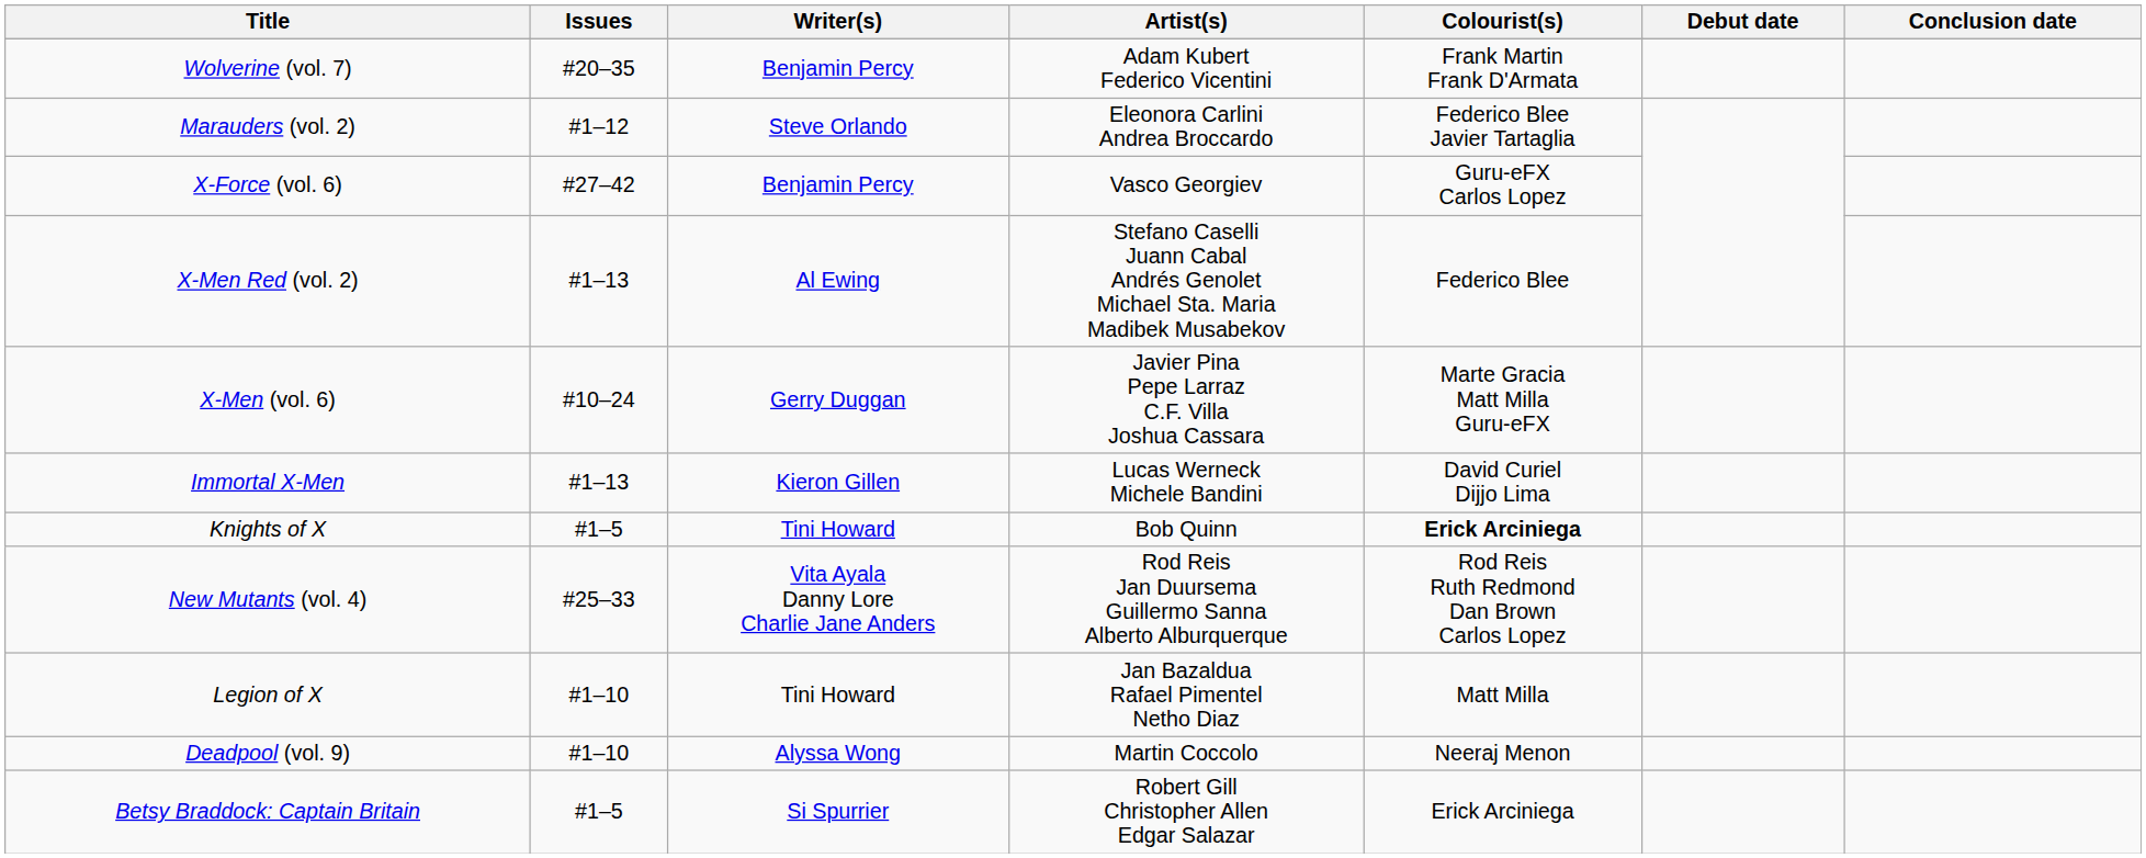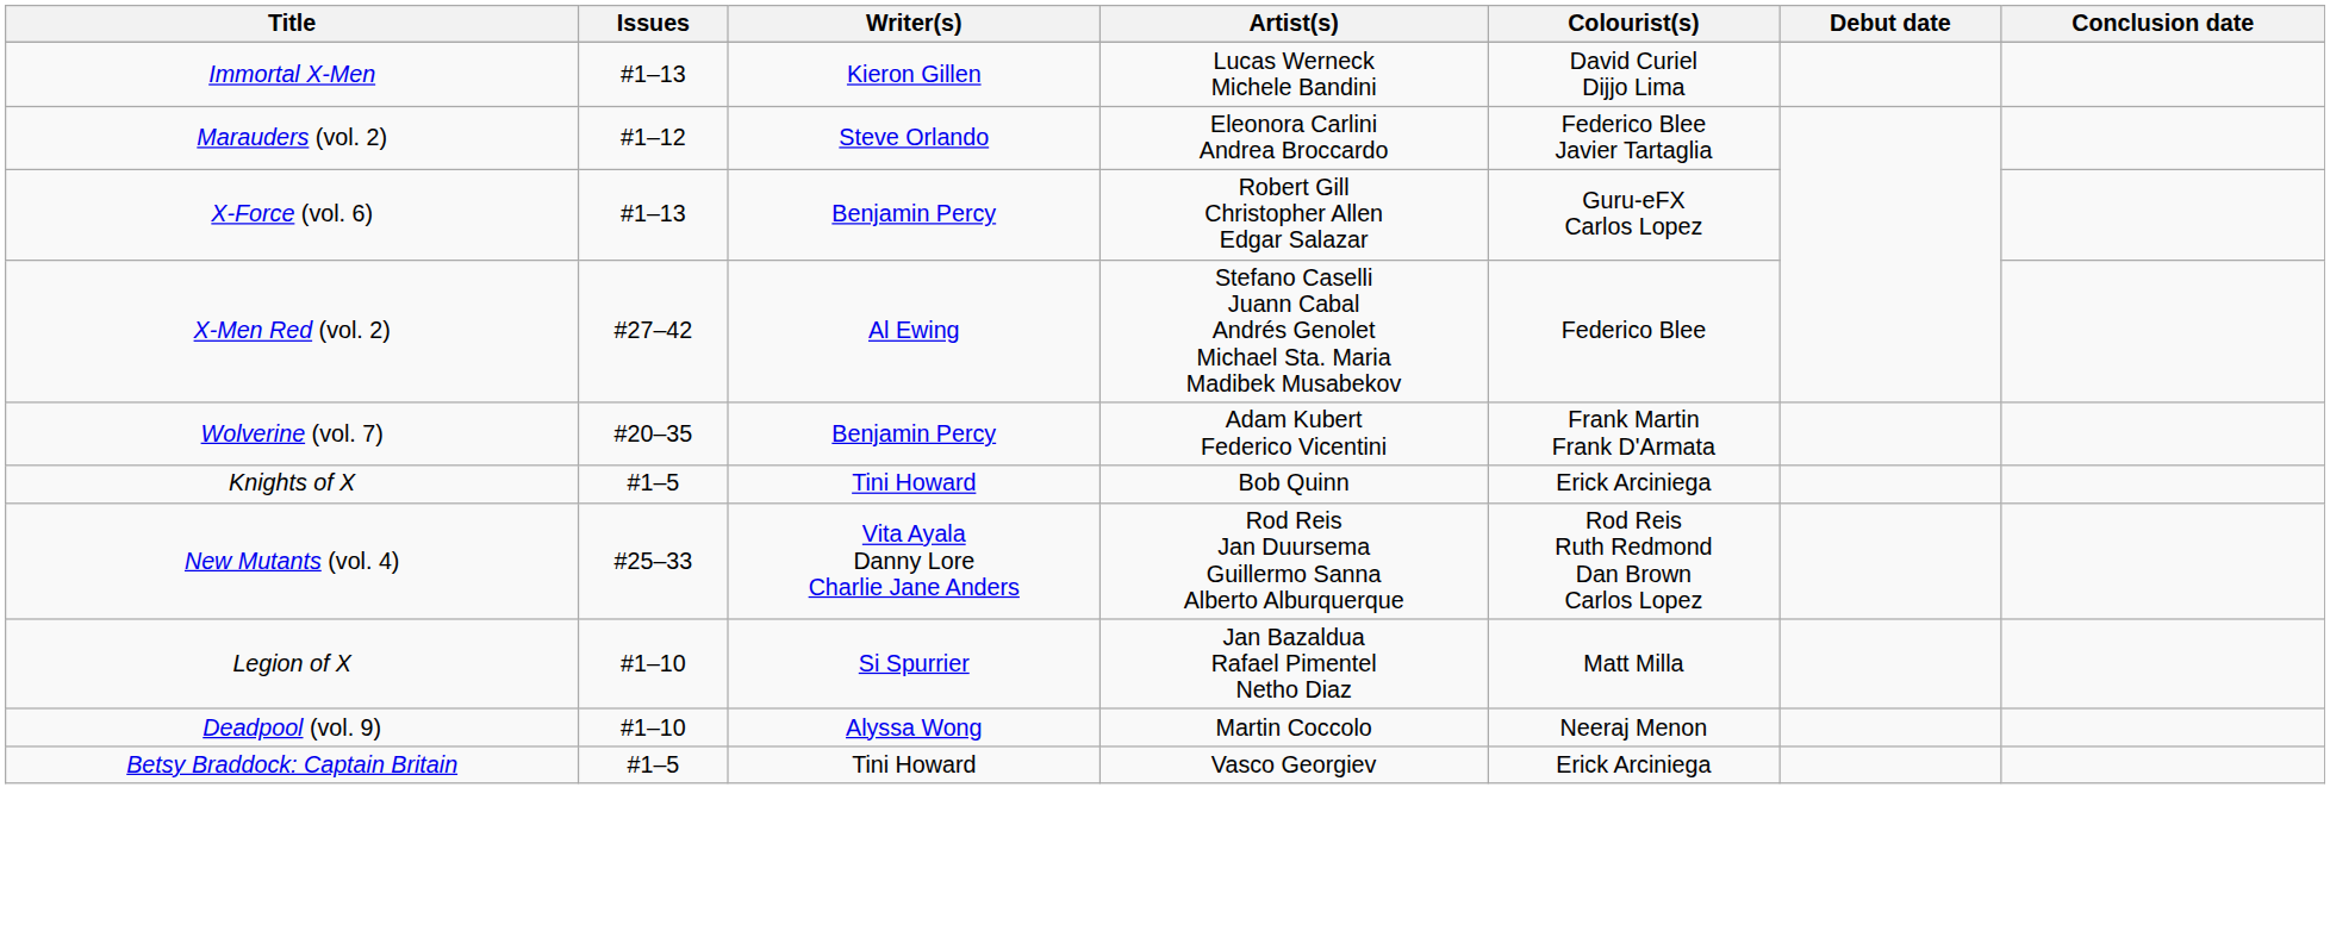rows swapped: Immortal X-Men <-> Wolverine (vol. 7)
X-Force (vol. 6) | Issues: #27–42 -> #1–13
X-Force (vol. 6) | Artist(s): Vasco Georgiev -> Robert Gill Christopher Allen Edgar Salazar
X-Men Red (vol. 2) | Issues: #1–13 -> #27–42
- row: X-Men (vol. 6) | #10–24 | Gerry Duggan | Javier Pina Pepe Larraz C.F. Villa Joshua Cassara | Marte Gracia Matt Milla Guru-eFX
Knights of X | Colourist(s): bold -> normal
Legion of X | Writer(s): Tini Howard -> Si Spurrier
Betsy Braddock: Captain Britain | Writer(s): Si Spurrier -> Tini Howard
Betsy Braddock: Captain Britain | Artist(s): Robert Gill Christopher Allen Edgar Salazar -> Vasco Georgiev
